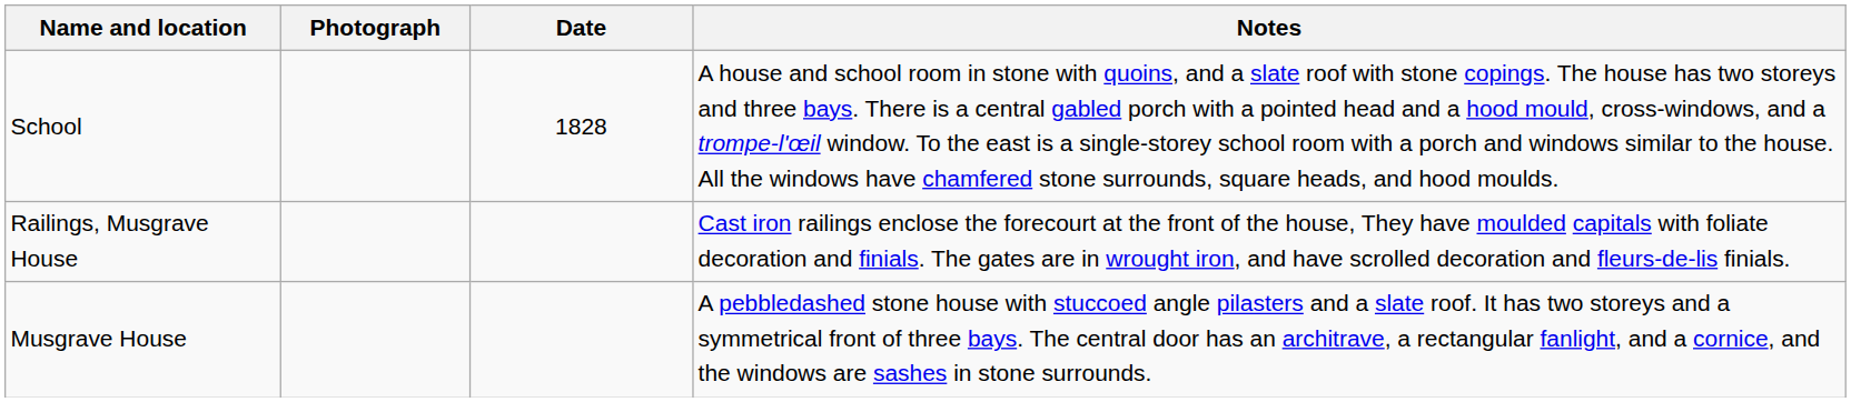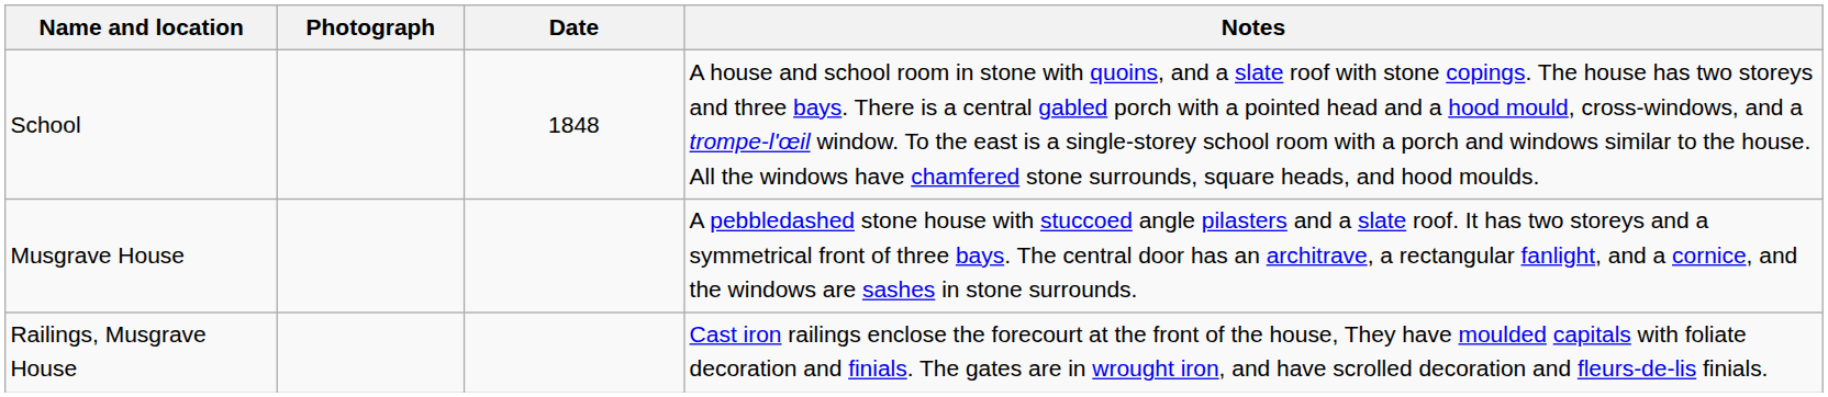School | Date: 1828 -> 1848
rows swapped: Musgrave House <-> Railings, Musgrave House
